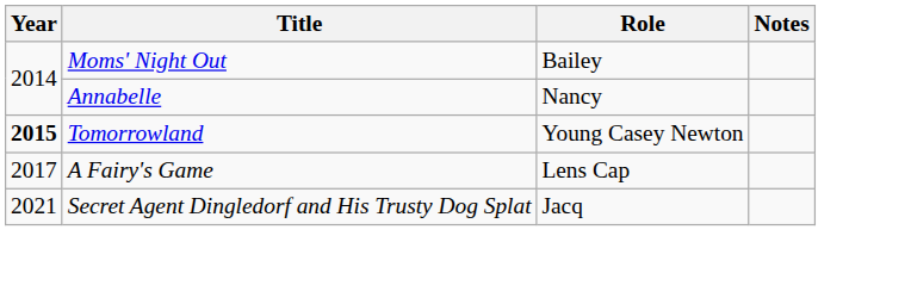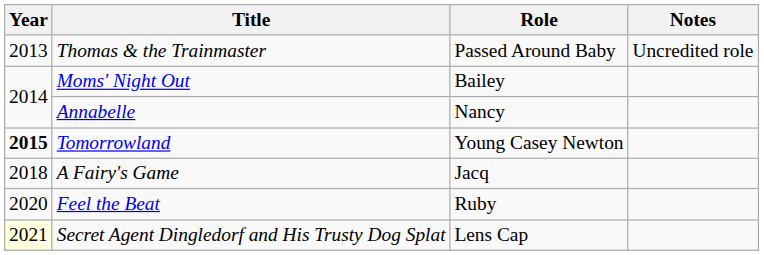+ row: 2013 | Thomas & the Trainmaster | Passed Around Baby | Uncredited role
A Fairy's Game | Year: 2017 -> 2018
A Fairy's Game | Role: Lens Cap -> Jacq
+ row: 2020 | Feel the Beat | Ruby
Secret Agent Dingledorf and His Trusty Dog Splat | Year: no background -> lightyellow background
Secret Agent Dingledorf and His Trusty Dog Splat | Role: Jacq -> Lens Cap
